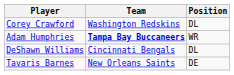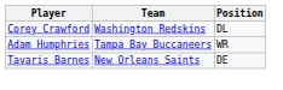Adam Humphries | Team: bold -> normal
- row: DeShawn Williams | Cincinnati Bengals | DL
